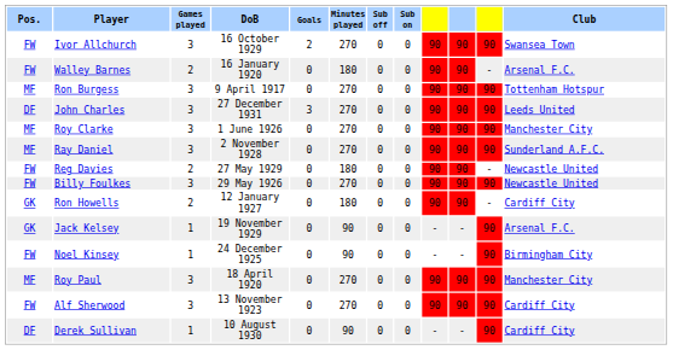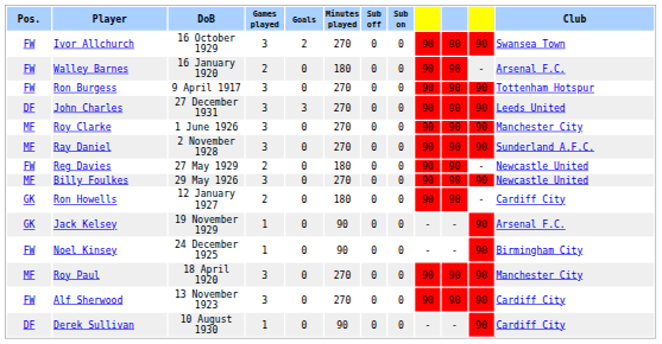columns swapped: DoB <-> Games played
Ron Burgess | Pos.: MF -> FW
Billy Foulkes | Pos.: FW -> MF
